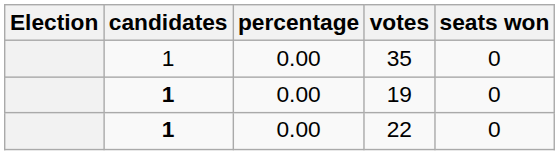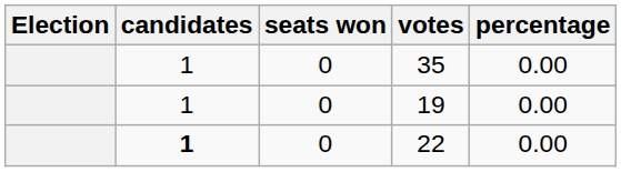columns swapped: seats won <-> percentage
19 | candidates: bold -> normal
